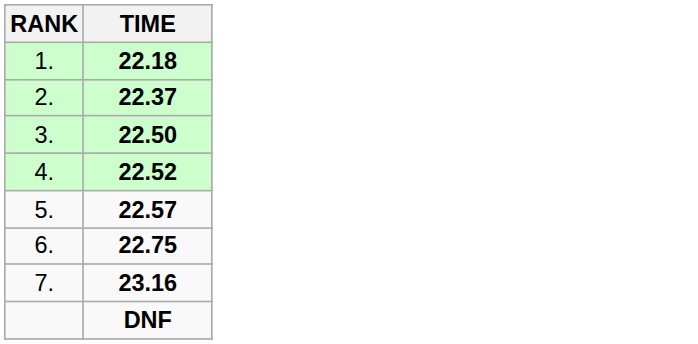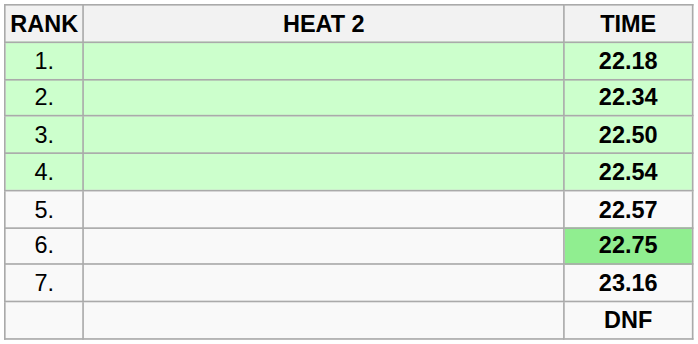+ column: HEAT 2
2. | TIME: 22.37 -> 22.34
4. | TIME: 22.52 -> 22.54
6. | TIME: no background -> lightgreen background
